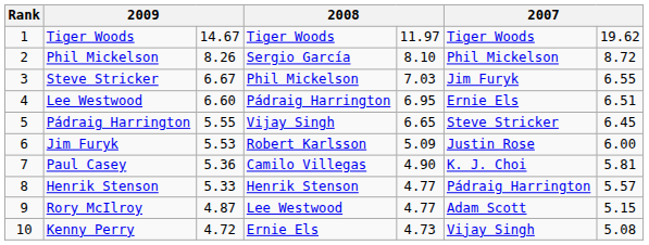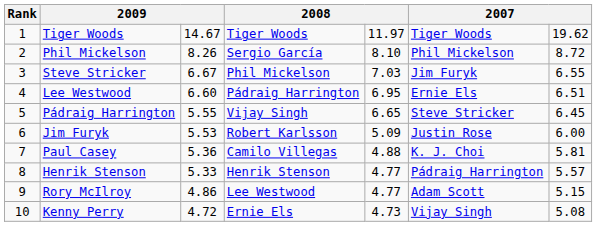Paul Casey | column 5: 4.90 -> 4.88
Rory McIlroy | column 3: 4.87 -> 4.86
